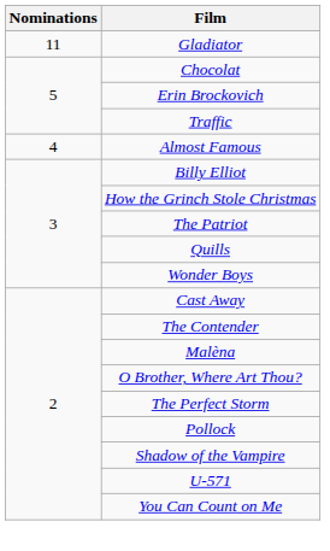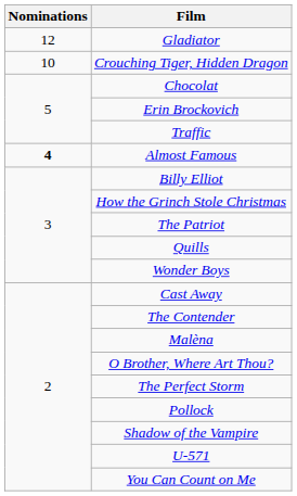Gladiator | Nominations: 11 -> 12
+ row: 10 | Crouching Tiger, Hidden Dragon
Almost Famous | Nominations: normal -> bold
